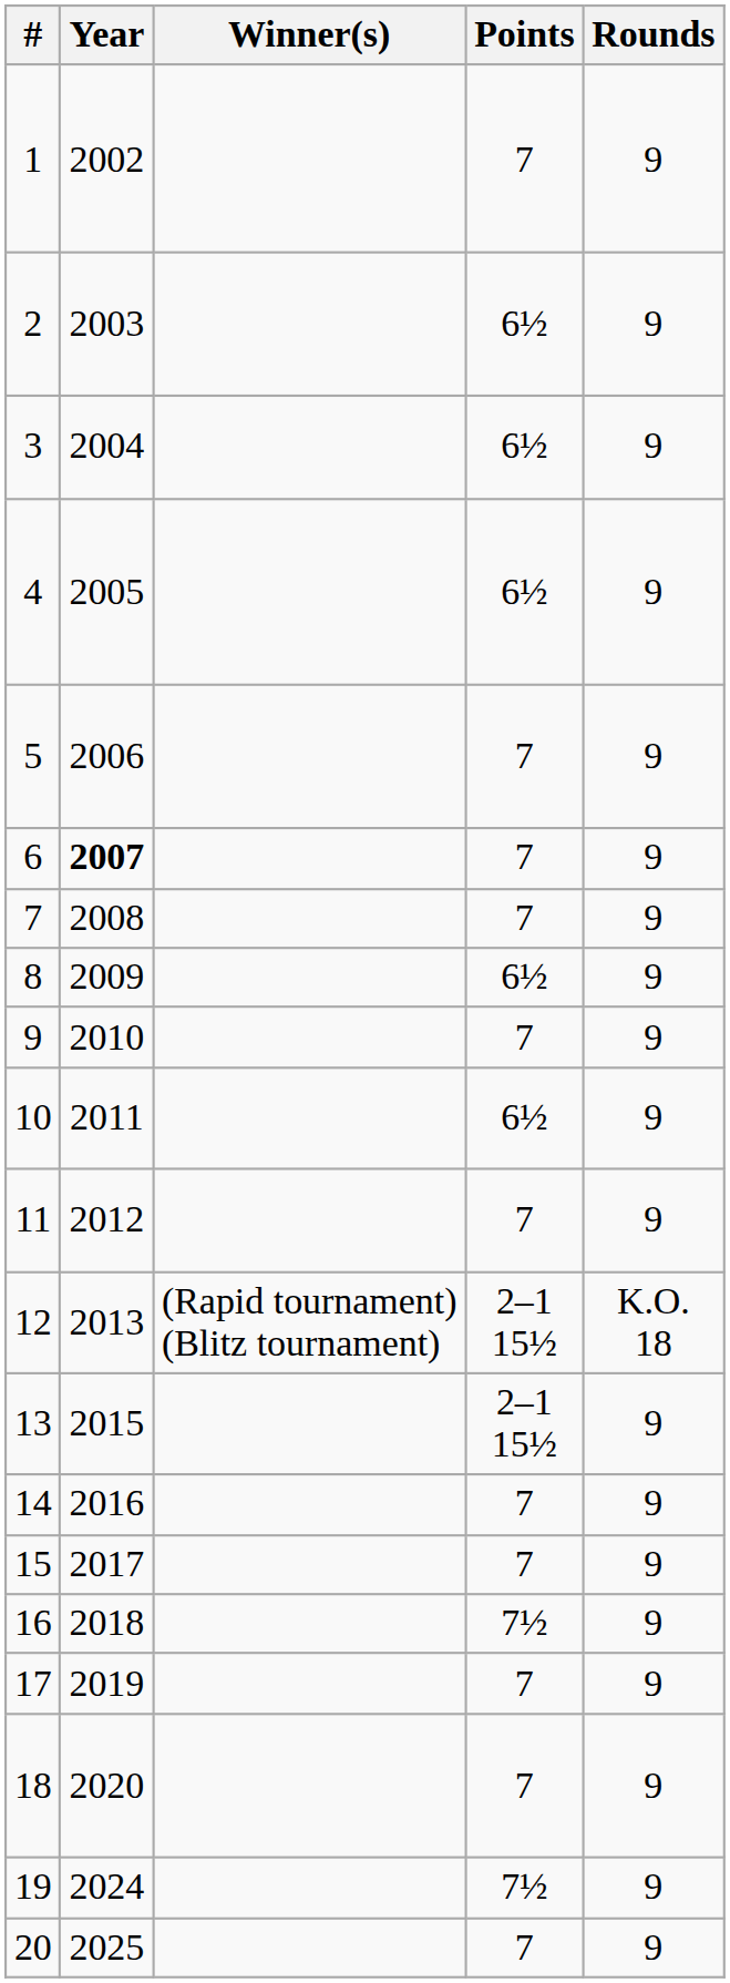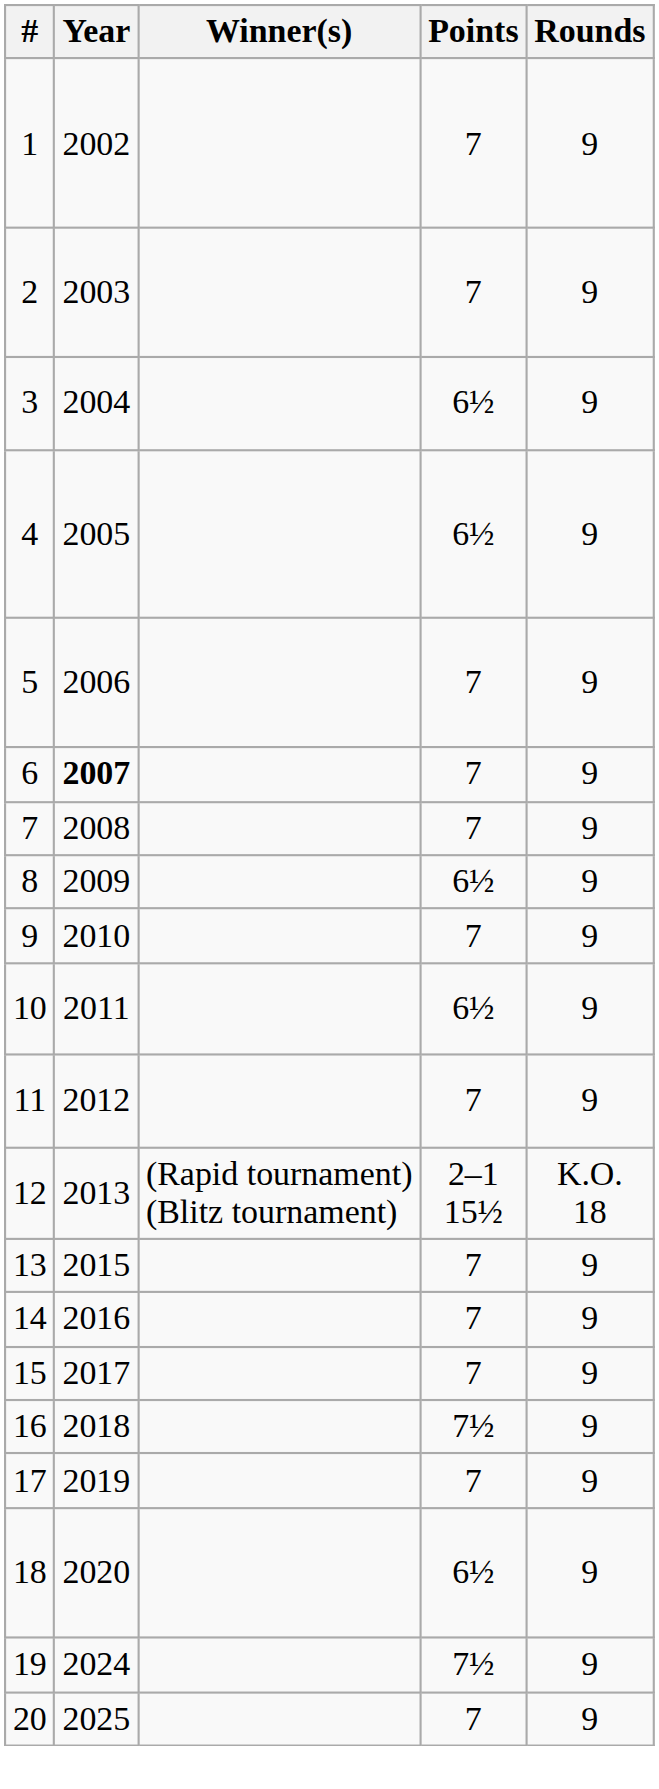2 | Points: 6½ -> 7
13 | Points: 2–1 15½ -> 7
18 | Points: 7 -> 6½
